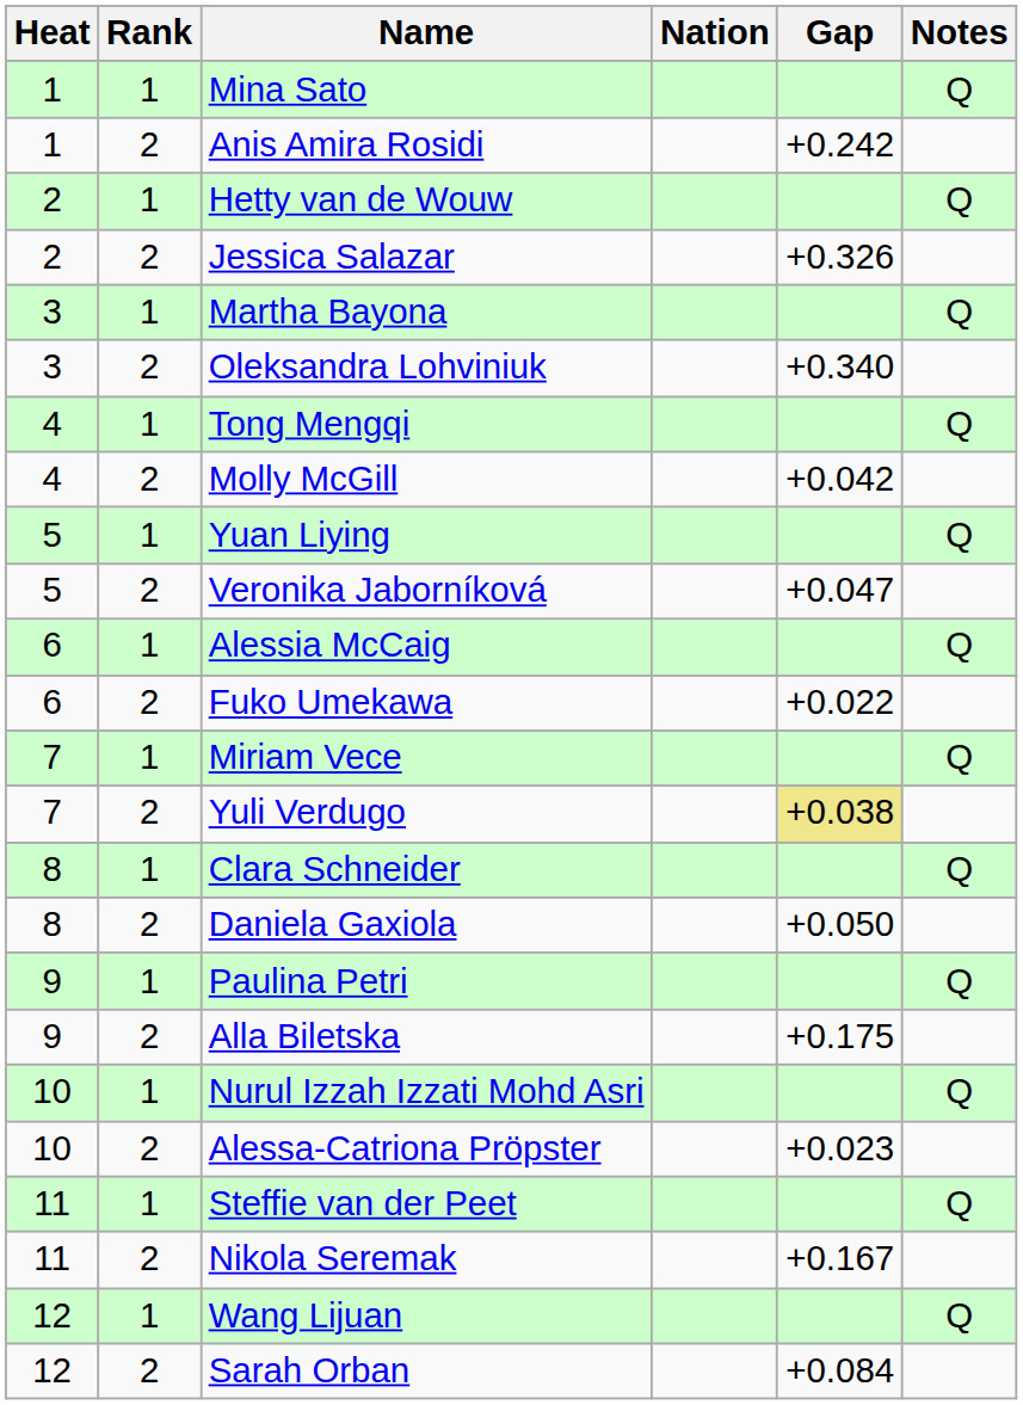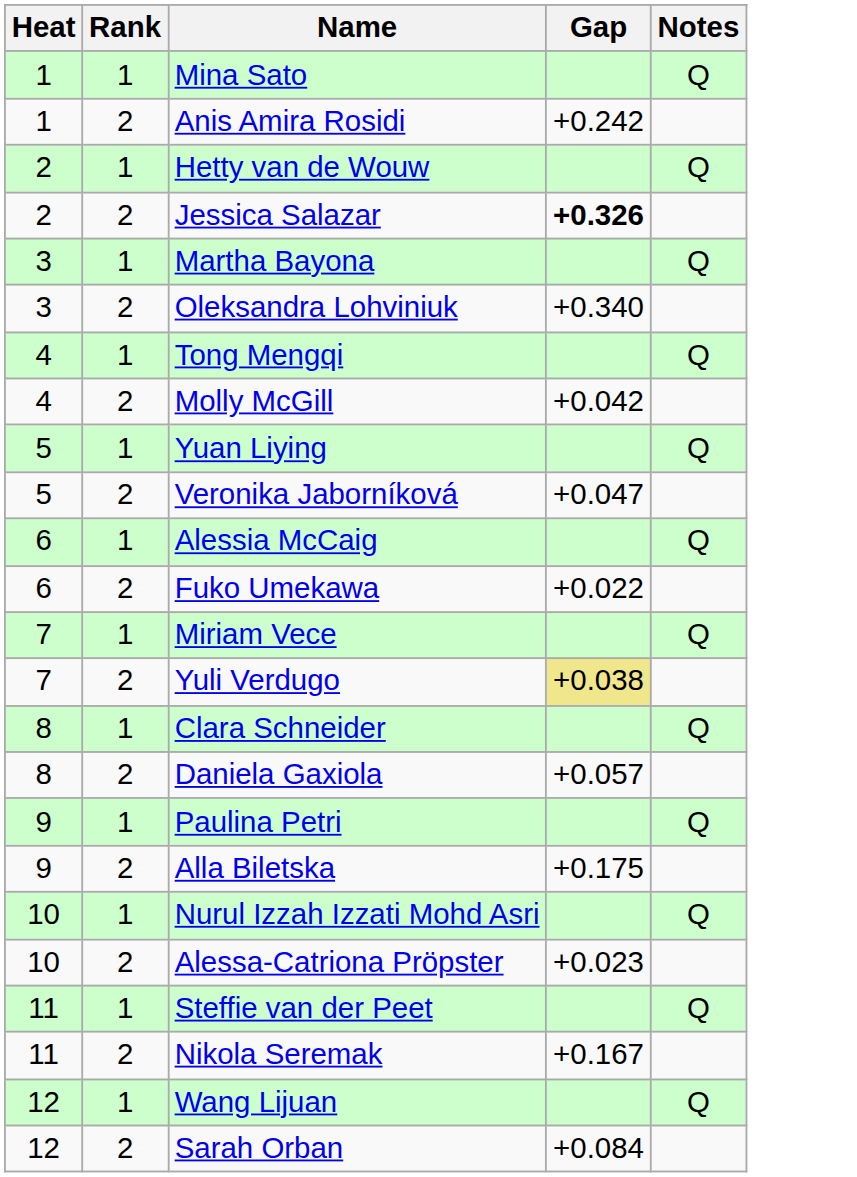- column: Nation
Jessica Salazar | Gap: normal -> bold
Daniela Gaxiola | Gap: +0.050 -> +0.057
